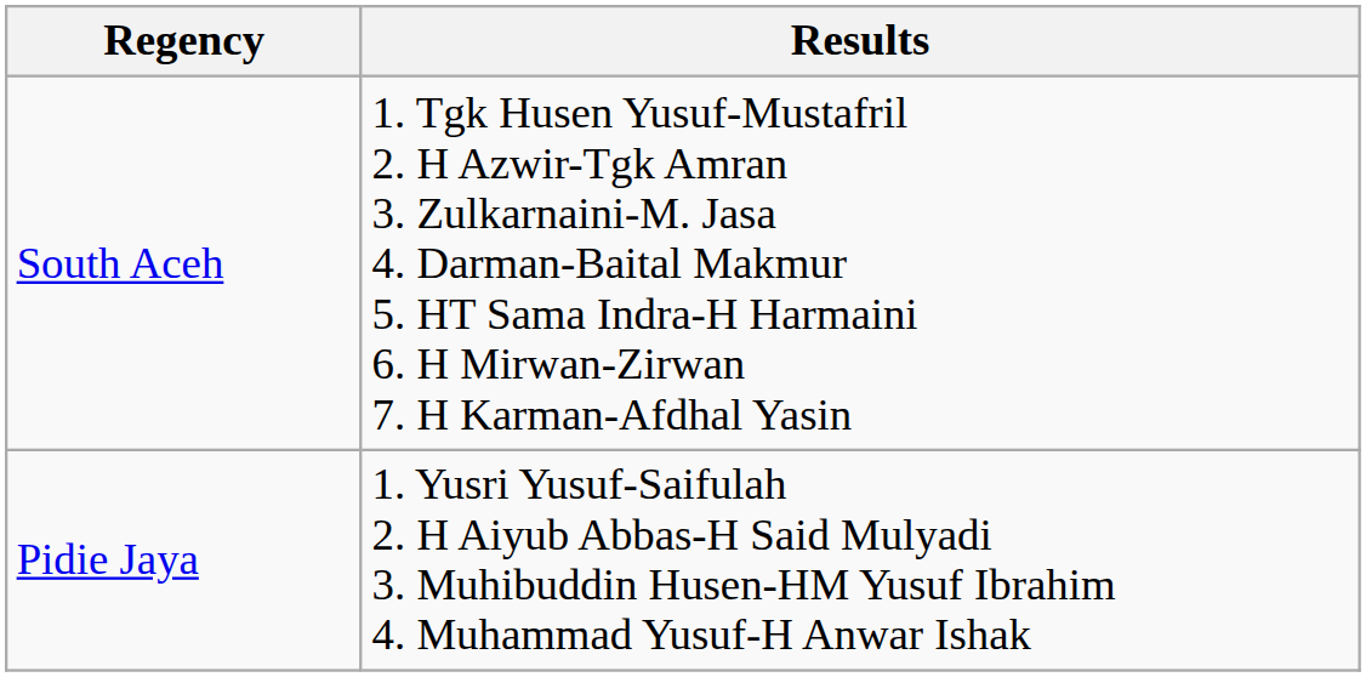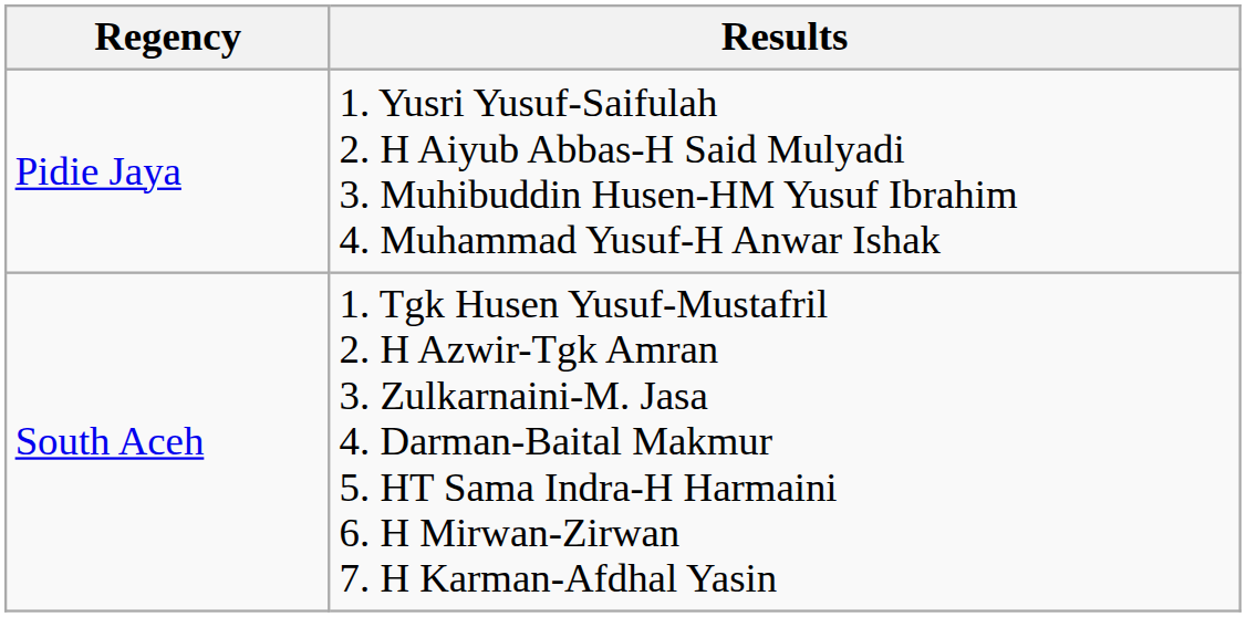rows swapped: South Aceh <-> Pidie Jaya
